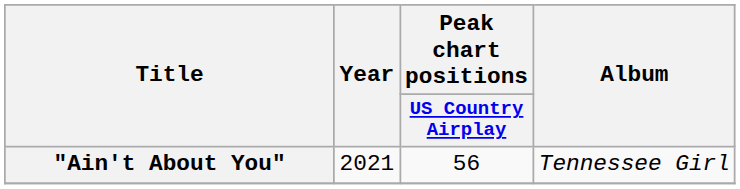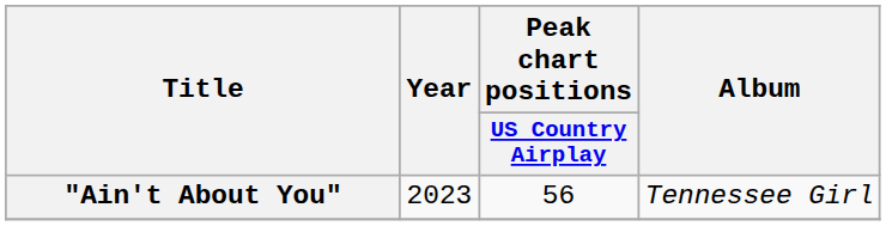"Ain't About You" | Year: 2021 -> 2023
